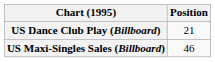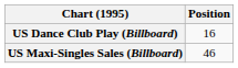US Dance Club Play (Billboard) | Position: 21 -> 16
